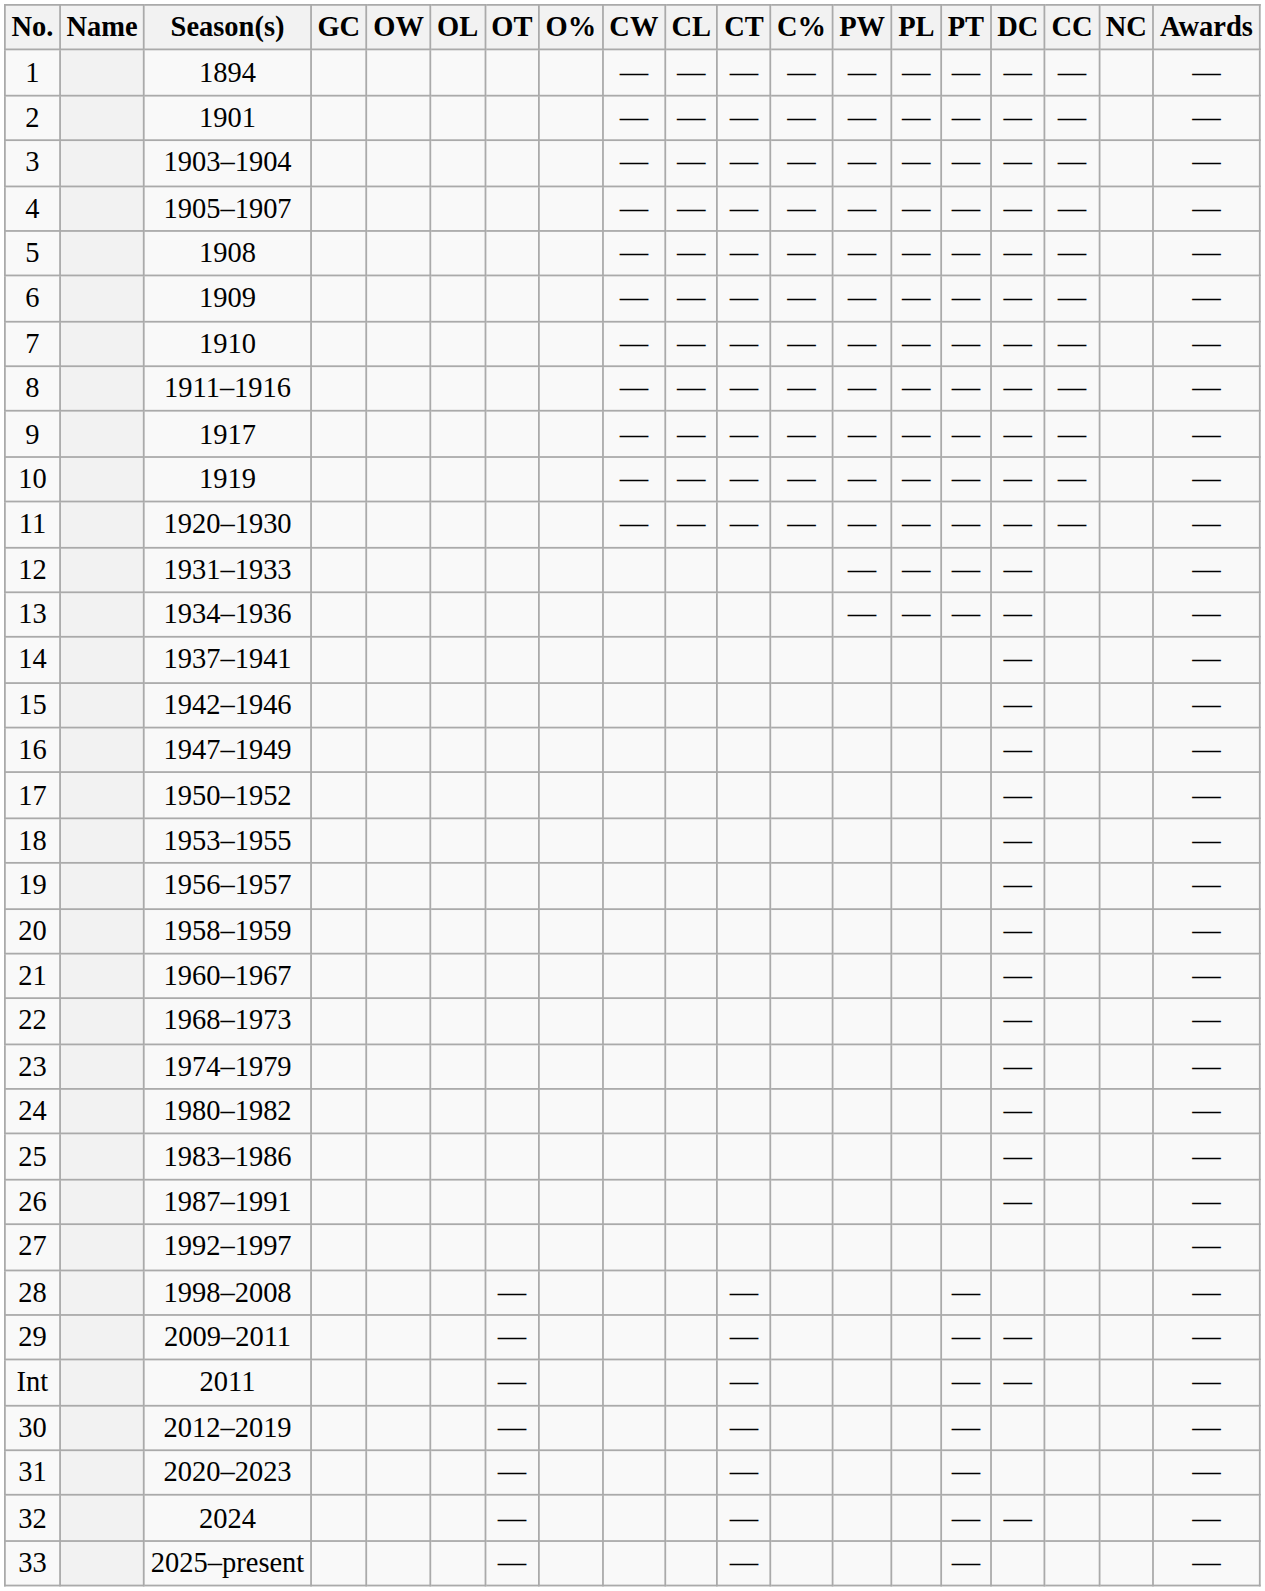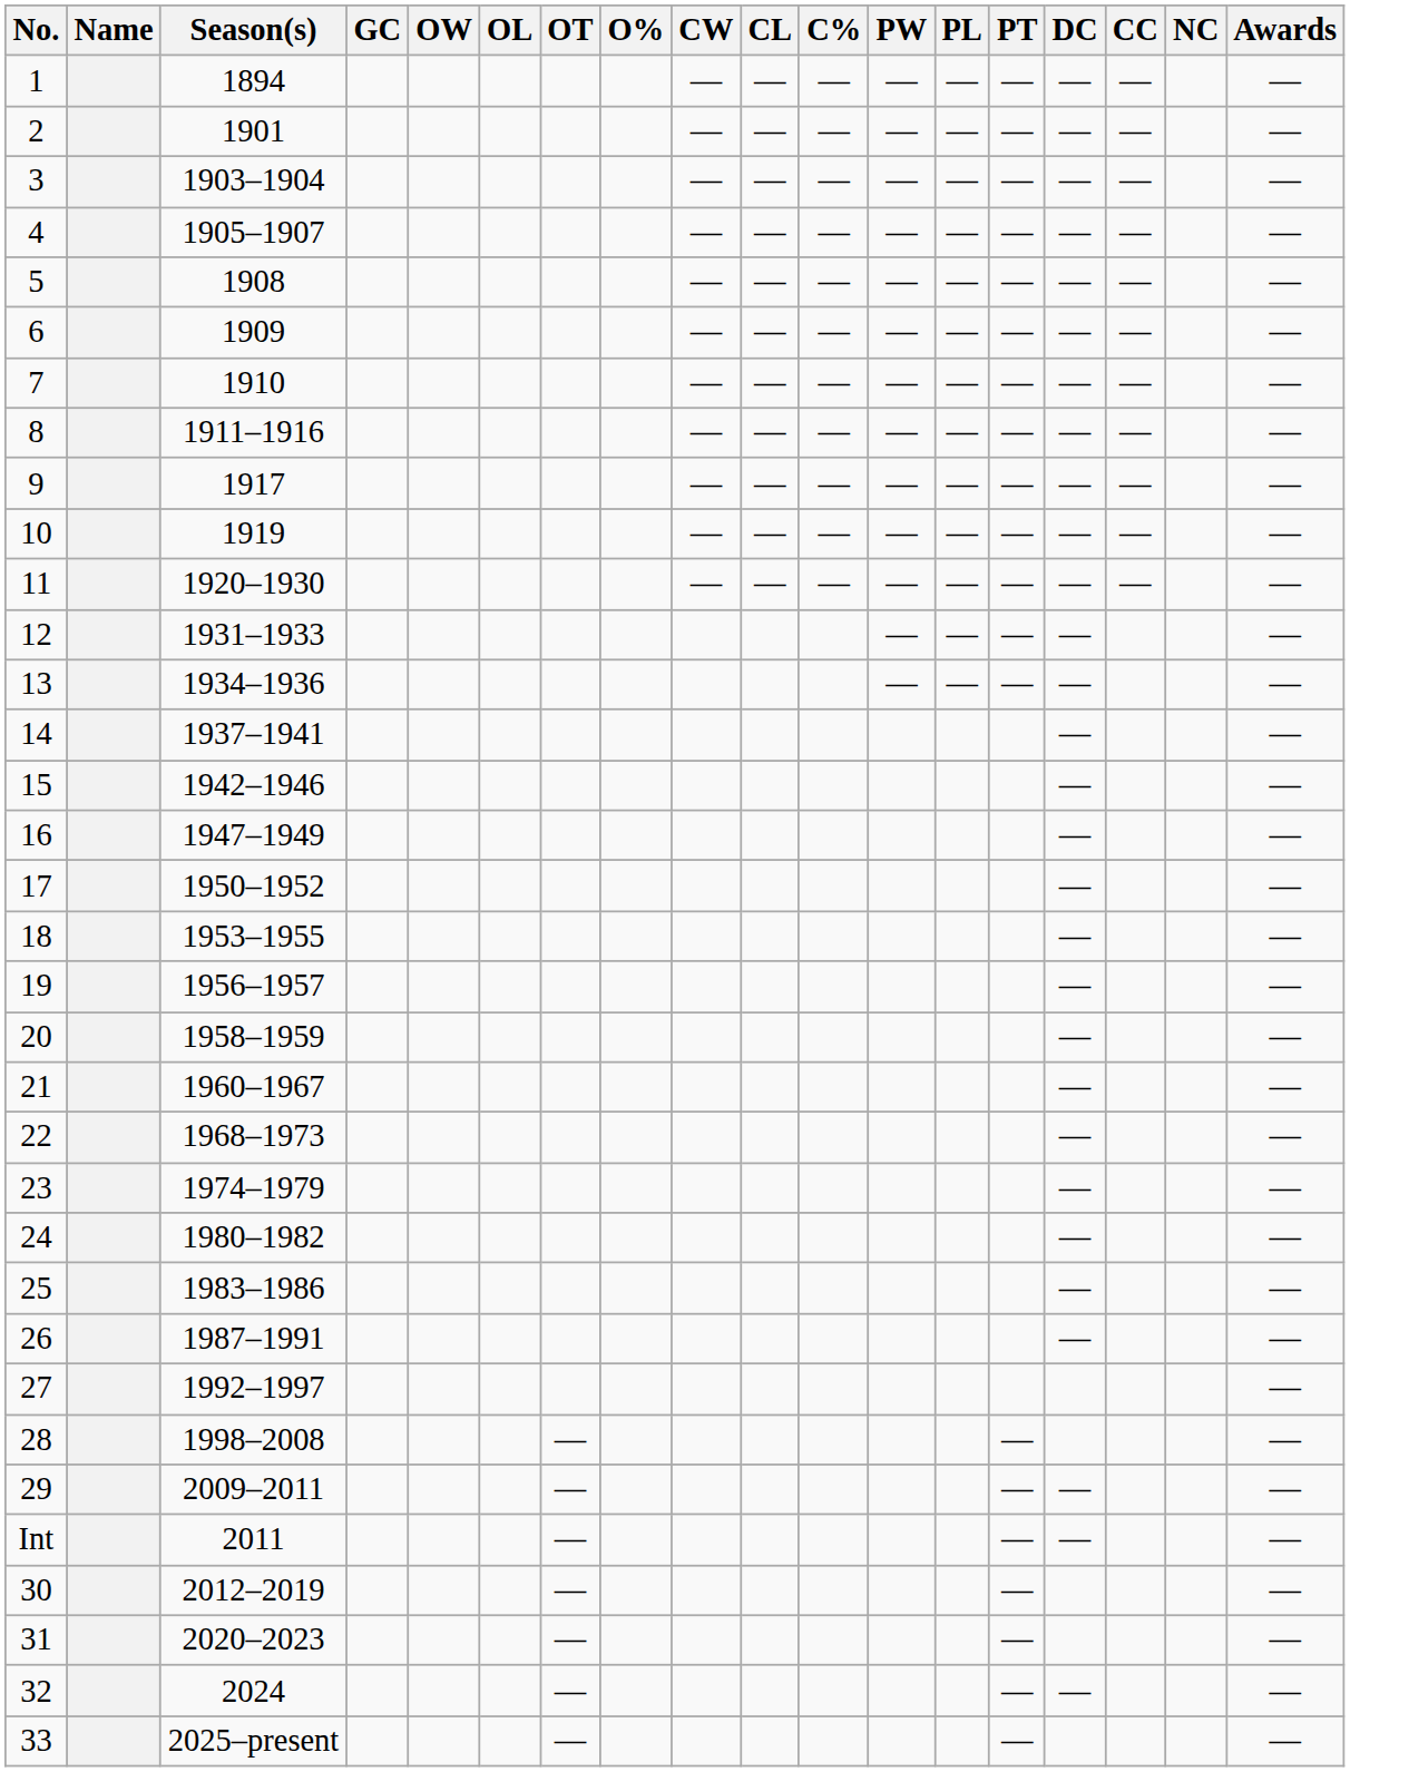- column: CT | — | — | — | — | — | — | — | — | — | — | — | — | — | — | — | — | — | —
